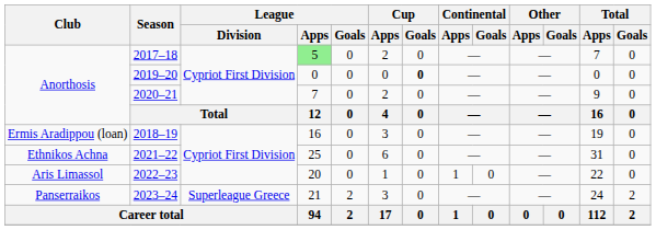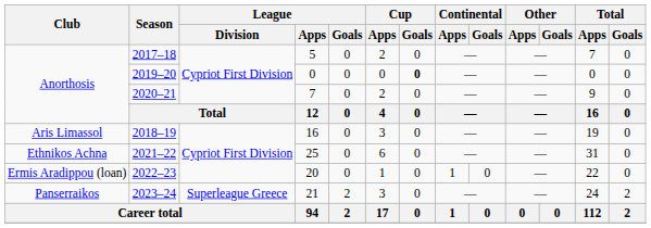2017–18 | League / Apps: lightgreen background -> no background
2018–19 | Club: Ermis Aradippou (loan) -> Aris Limassol
2022–23 | Club: Aris Limassol -> Ermis Aradippou (loan)
